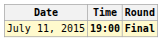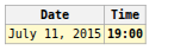- column: Round | Final
